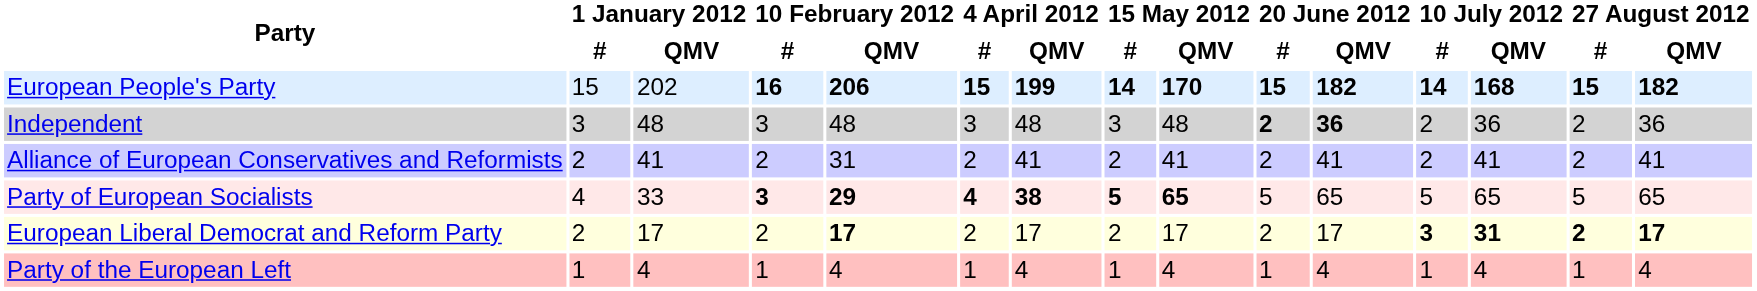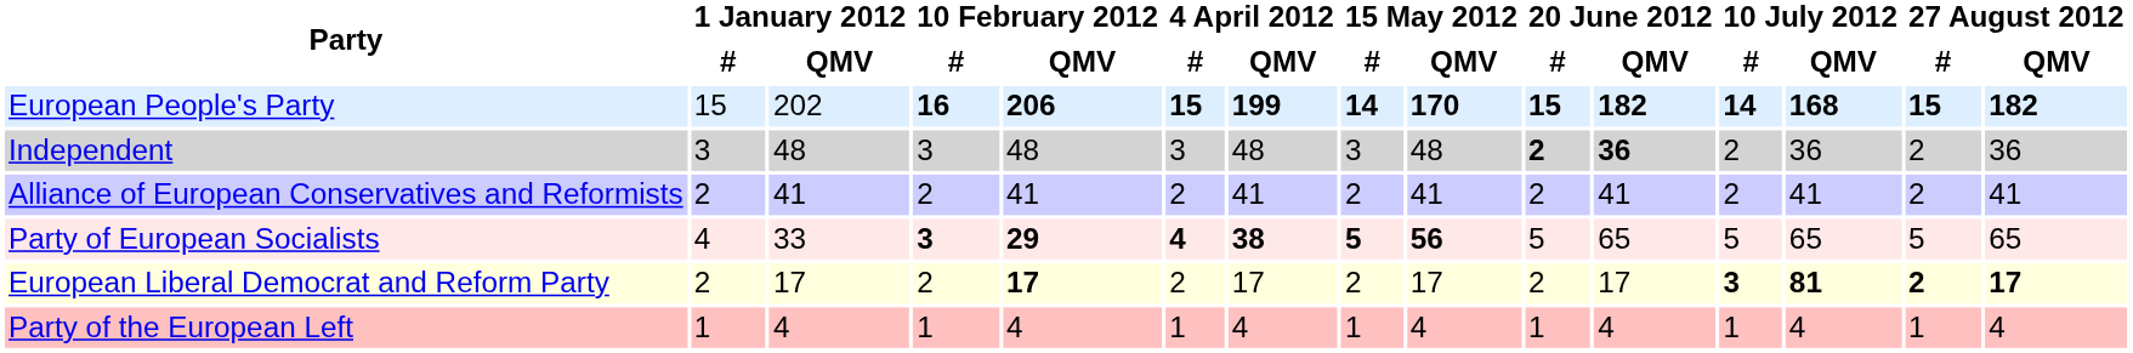Alliance of European Conservatives and Reformists | 10 February 2012 / QMV: 31 -> 41
Party of European Socialists | 15 May 2012 / QMV: 65 -> 56
European Liberal Democrat and Reform Party | 10 July 2012 / QMV: 31 -> 81
